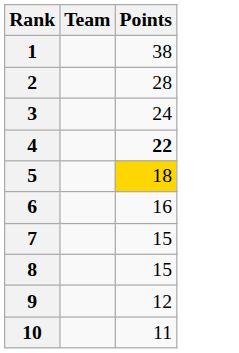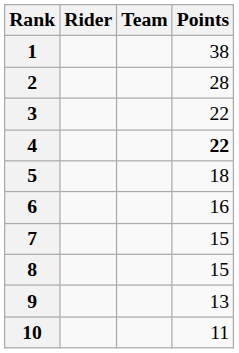+ column: Rider
3 | Points: 24 -> 22
5 | Points: gold background -> no background
9 | Points: 12 -> 13
